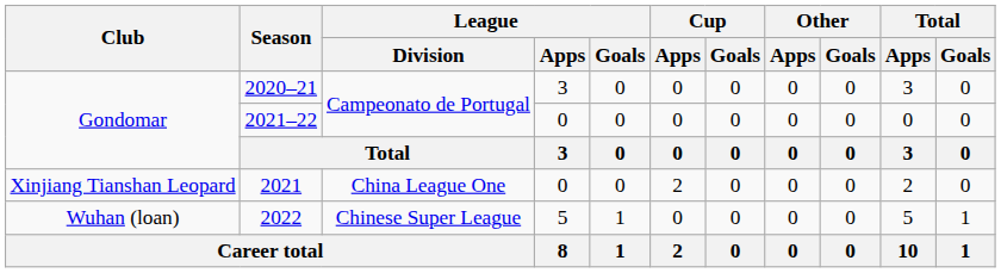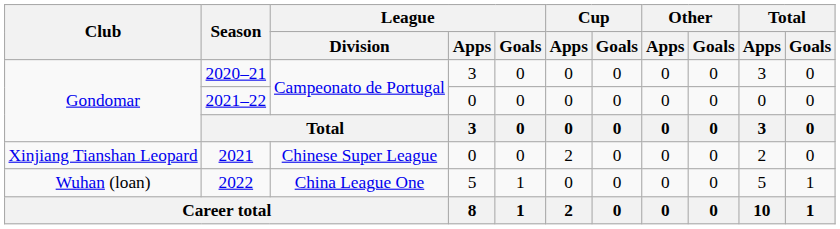2021 | League / Division: China League One -> Chinese Super League
2022 | League / Division: Chinese Super League -> China League One
